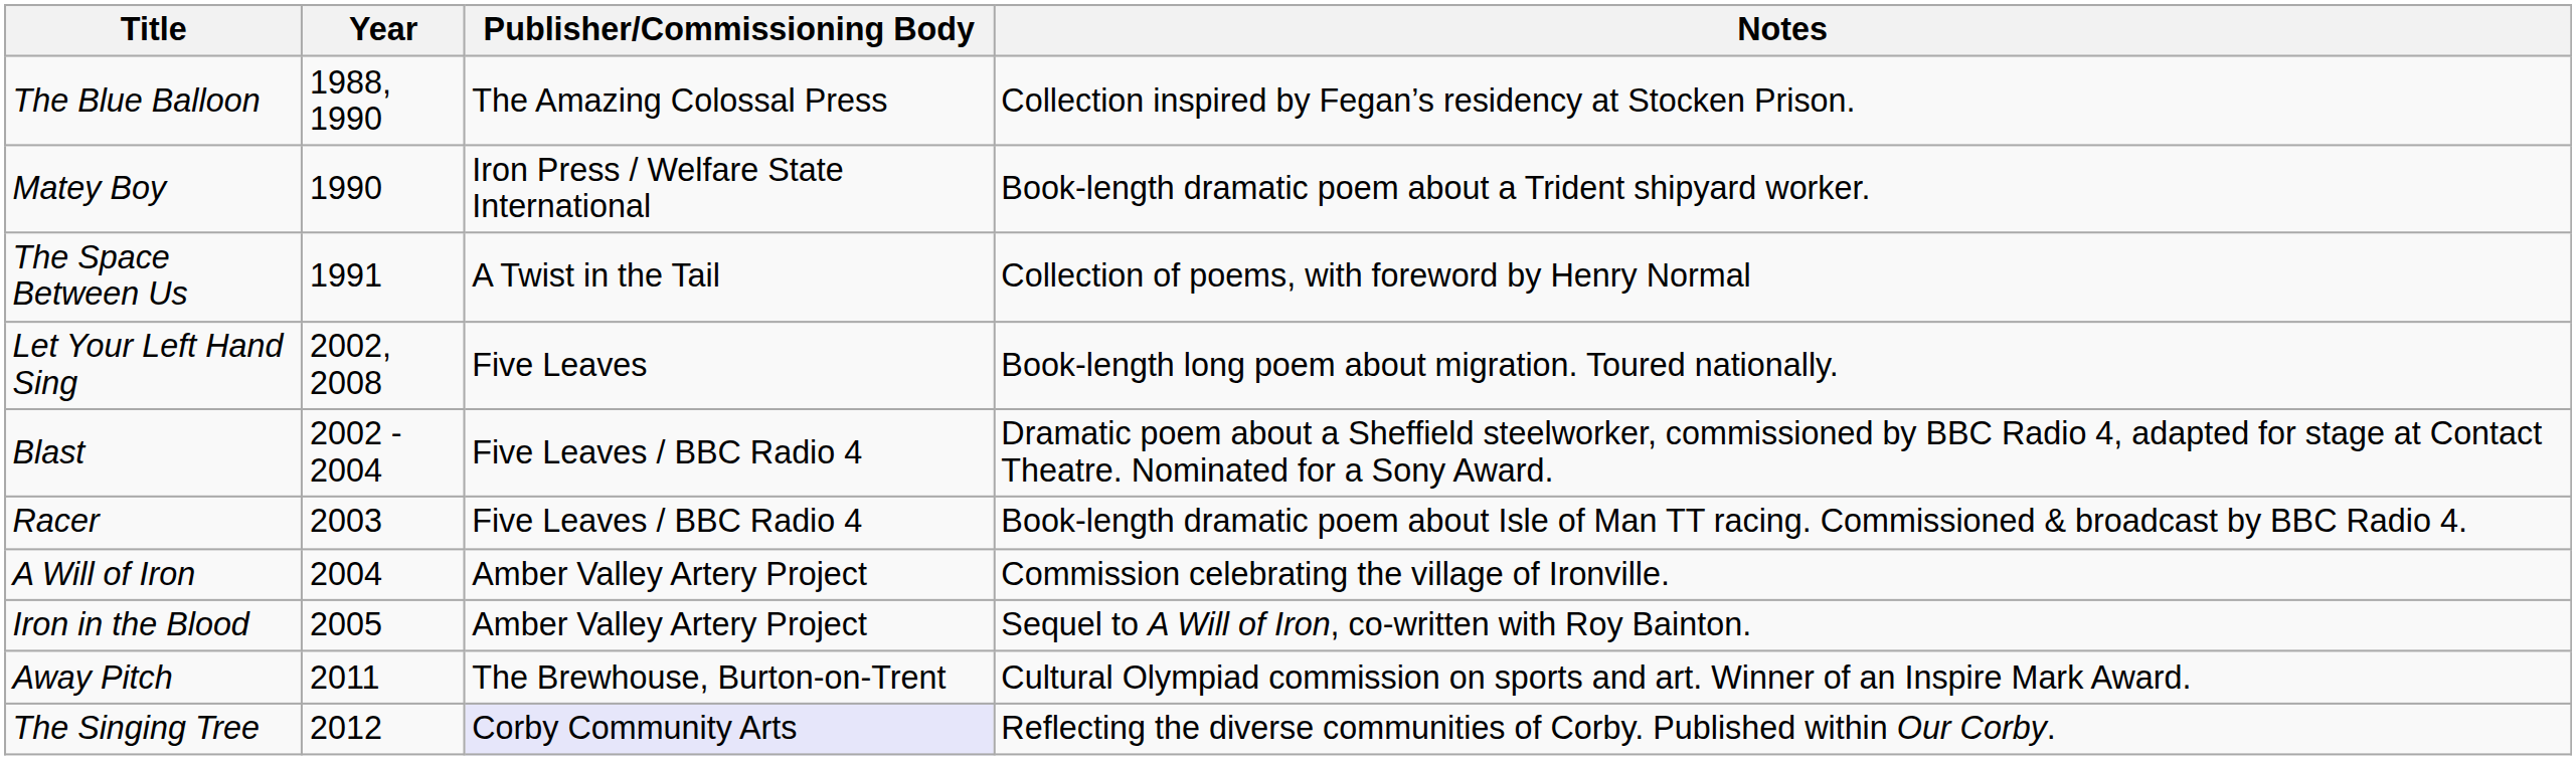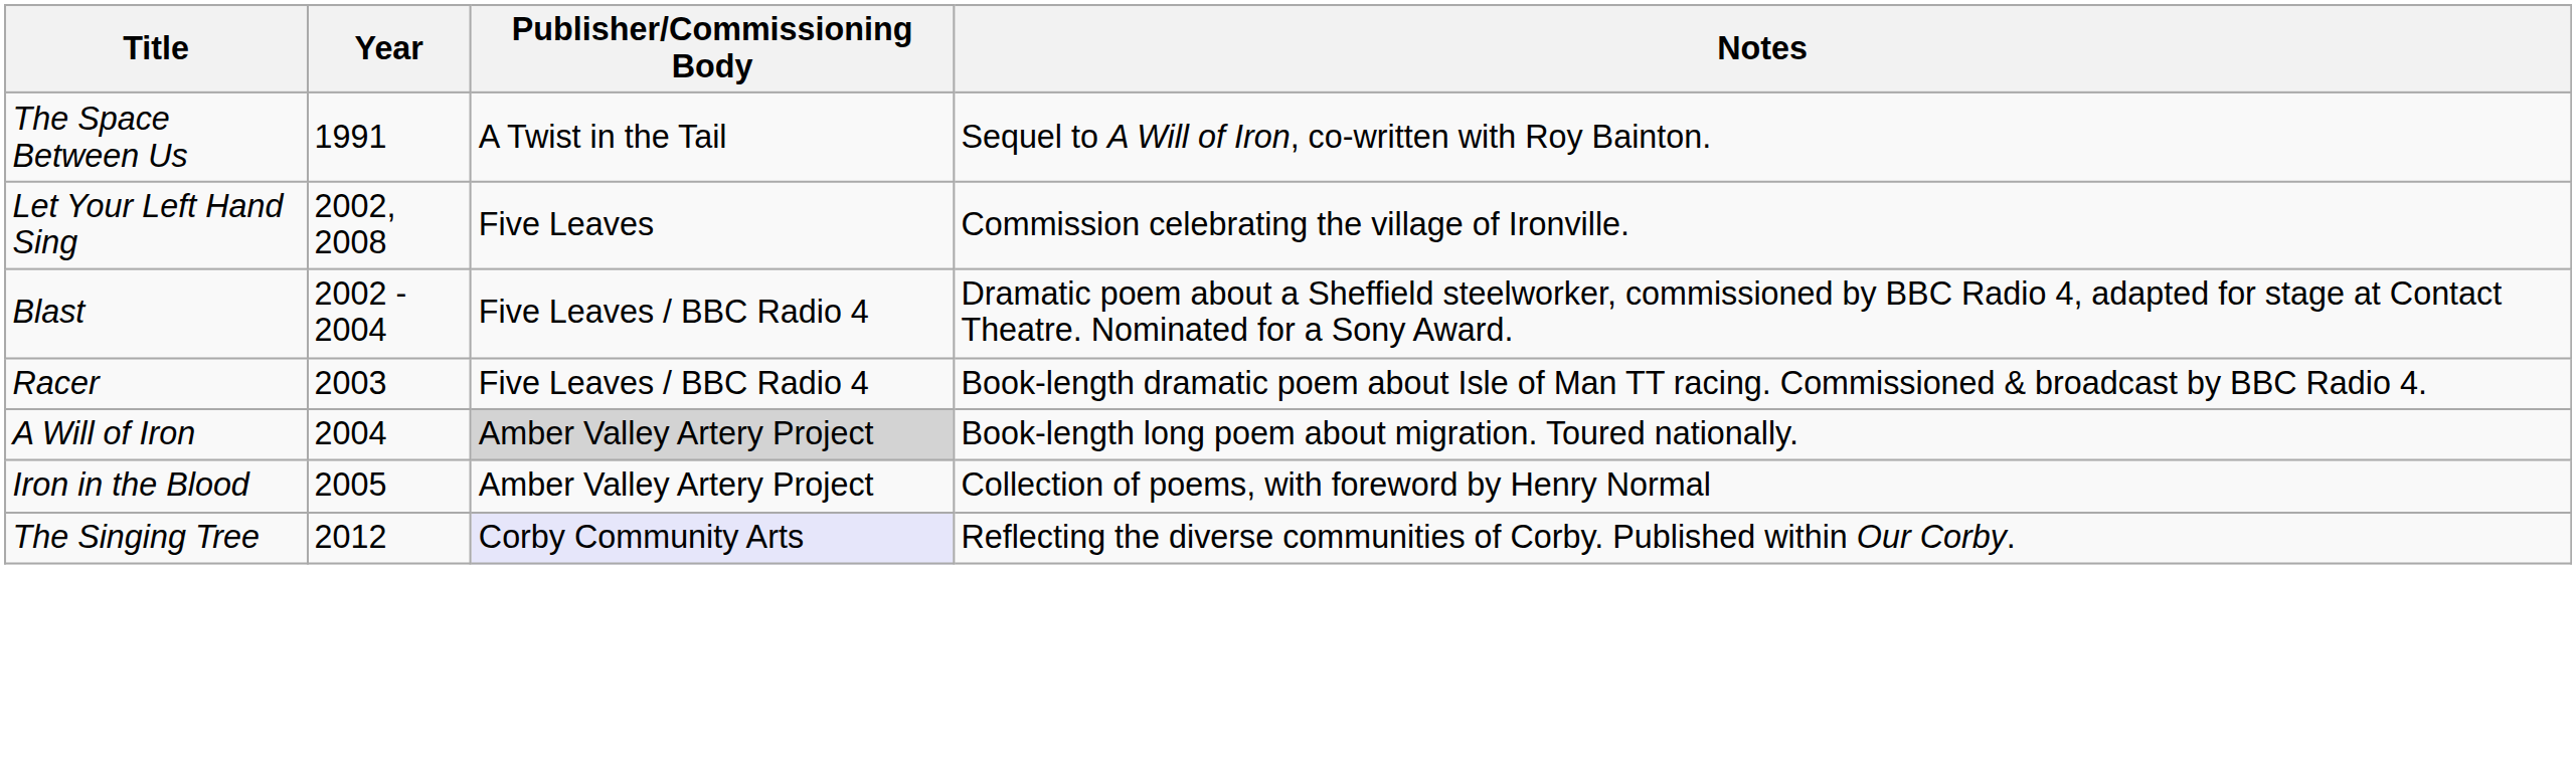- row: The Blue Balloon | 1988, 1990 | The Amazing Colossal Press | Collection inspired by Fegan’s residency at Stocken Prison.
- row: Matey Boy | 1990 | Iron Press / Welfare State International | Book-length dramatic poem about a Trident shipyard worker.
The Space Between Us | Notes: Collection of poems, with foreword by Henry Normal -> Sequel to A Will of Iron, co-written with Roy Bainton.
Let Your Left Hand Sing | Notes: Book-length long poem about migration. Toured nationally. -> Commission celebrating the village of Ironville.
A Will of Iron | Publisher/Commissioning Body: no background -> lightgrey background
A Will of Iron | Notes: Commission celebrating the village of Ironville. -> Book-length long poem about migration. Toured nationally.
Iron in the Blood | Notes: Sequel to A Will of Iron, co-written with Roy Bainton. -> Collection of poems, with foreword by Henry Normal
- row: Away Pitch | 2011 | The Brewhouse, Burton-on-Trent | Cultural Olympiad commission on sports and art. Winner of an Inspire Mark Award.
